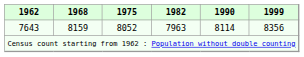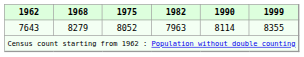7643 | 1968: 8159 -> 8279
7643 | 1999: 8356 -> 8355
